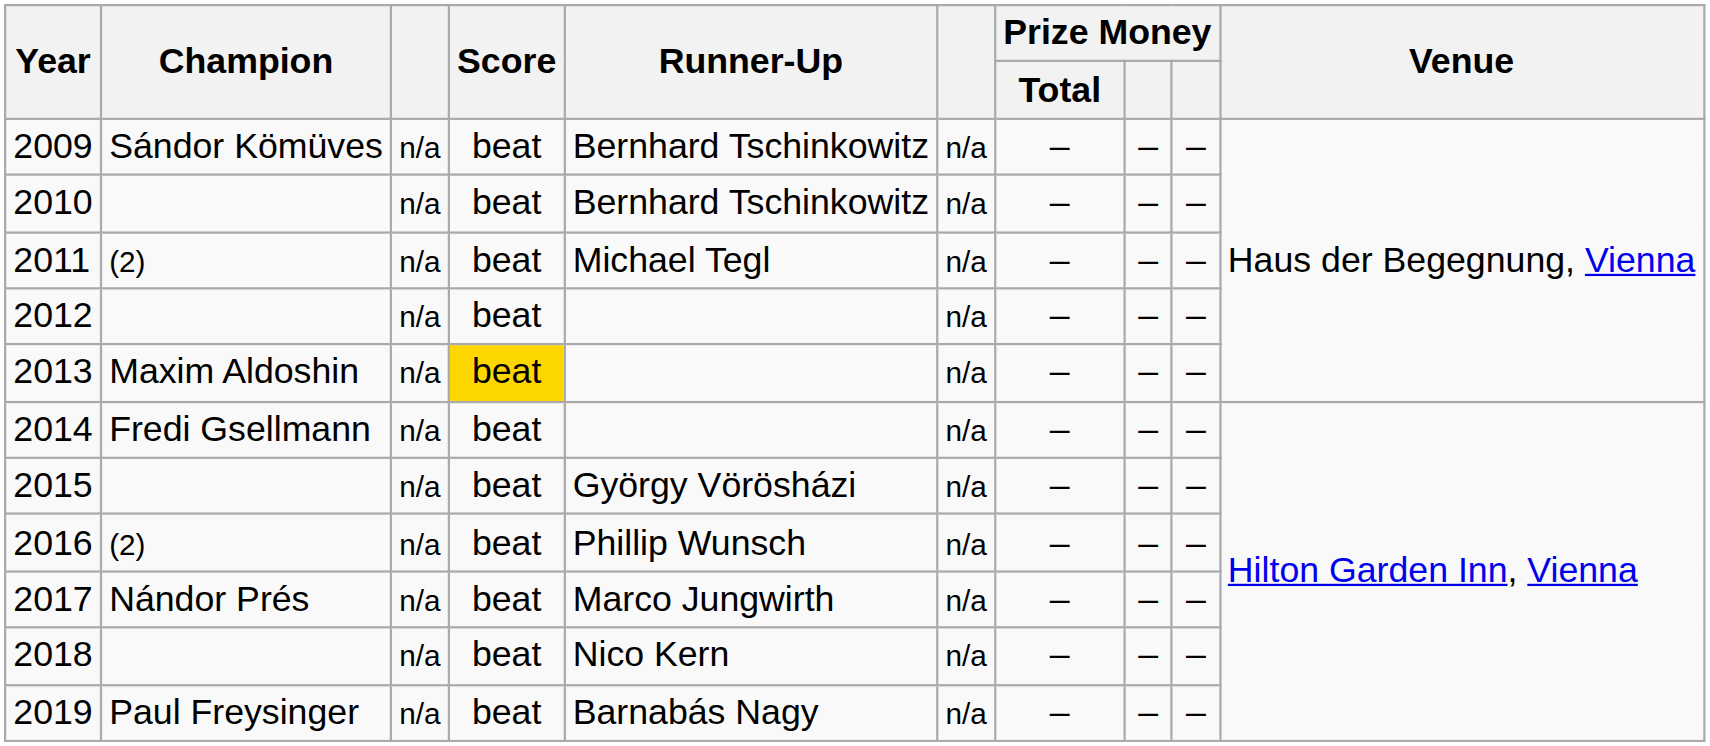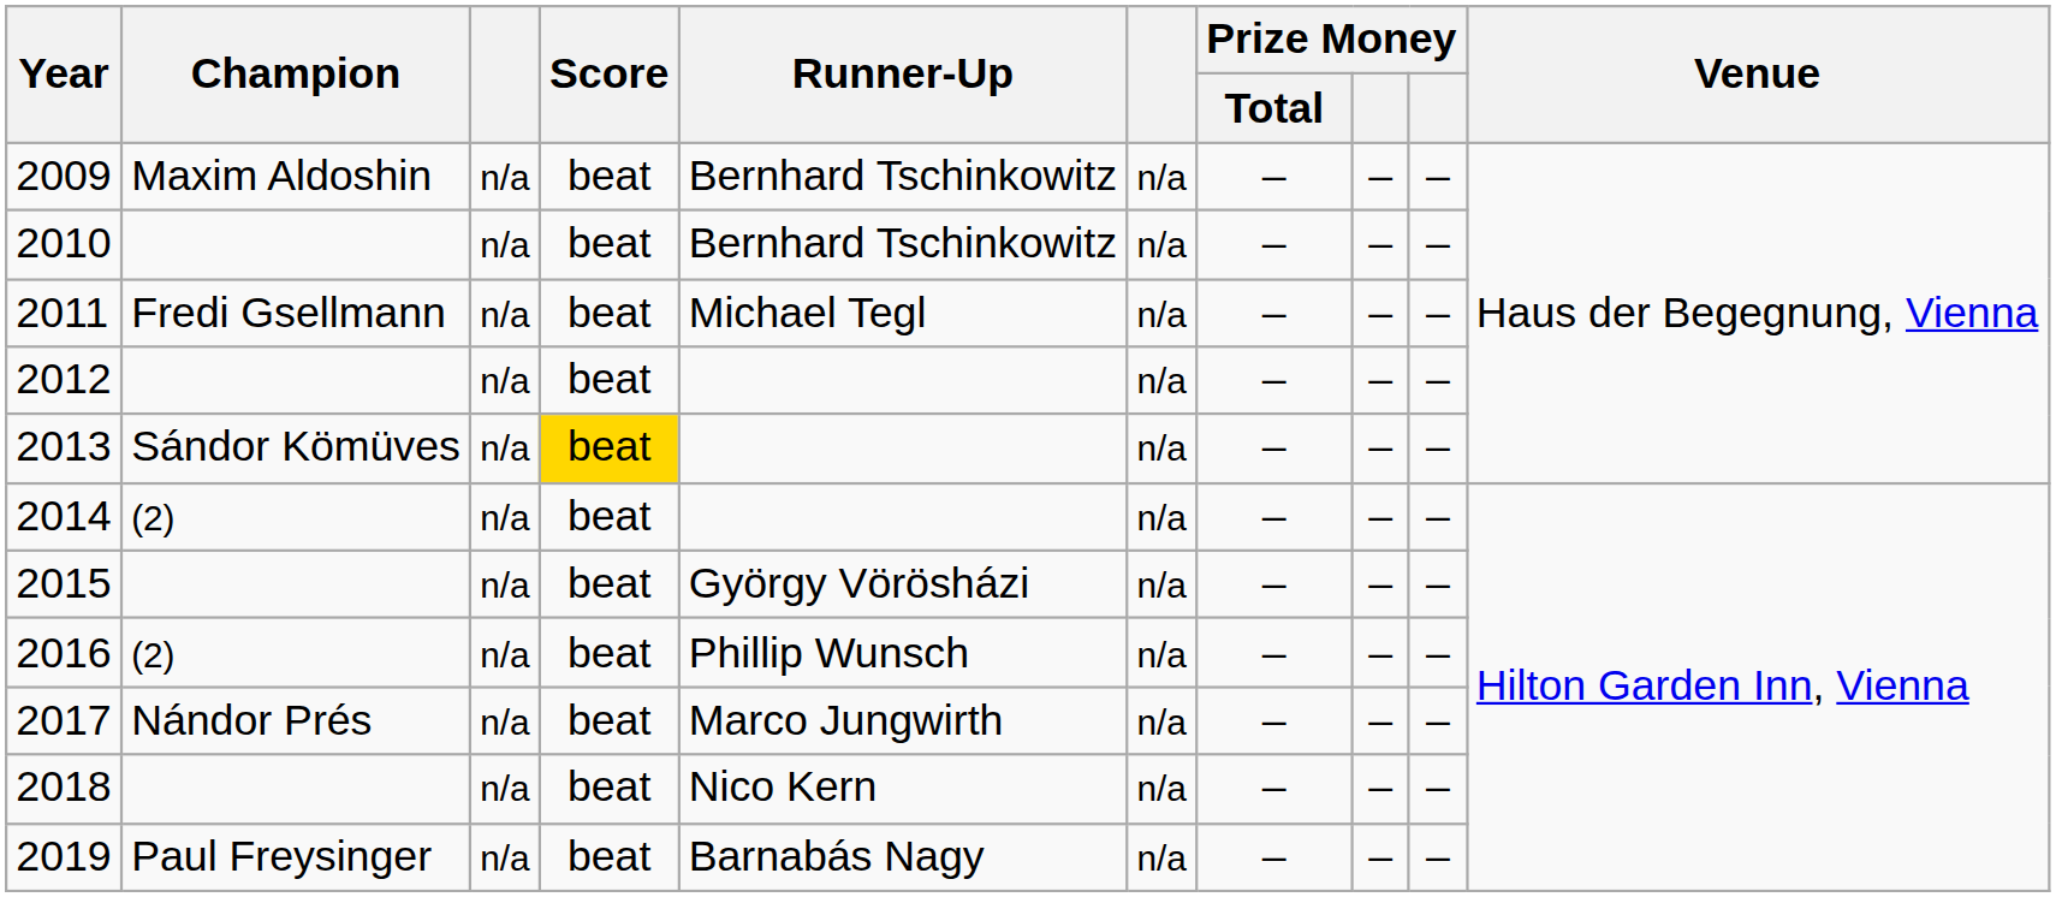2009 | Champion: Sándor Kömüves -> Maxim Aldoshin
2011 | Champion: (2) -> Fredi Gsellmann
2013 | Champion: Maxim Aldoshin -> Sándor Kömüves
2014 | Champion: Fredi Gsellmann -> (2)
